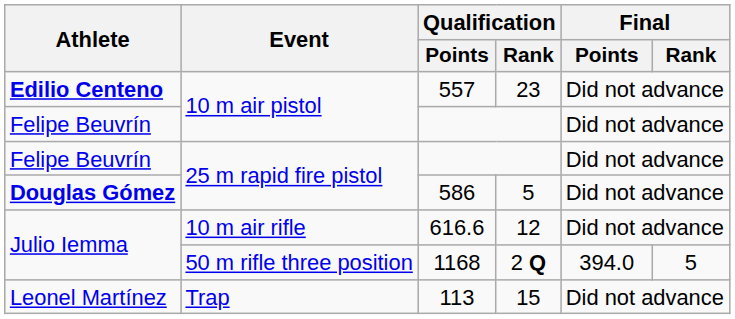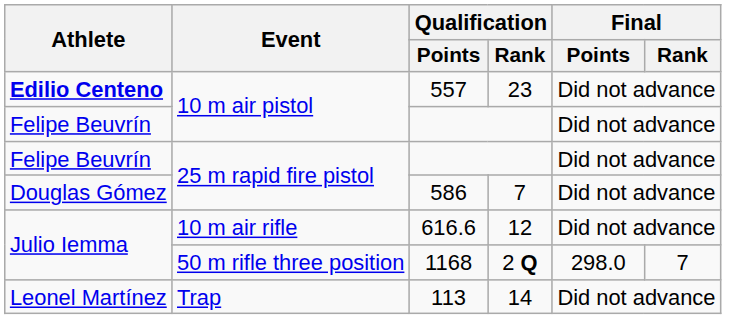586 | Athlete: bold -> normal
586 | Qualification / Rank: 5 -> 7
1168 | Final / Points: 394.0 -> 298.0
1168 | Final / Rank: 5 -> 7
113 | Qualification / Rank: 15 -> 14
